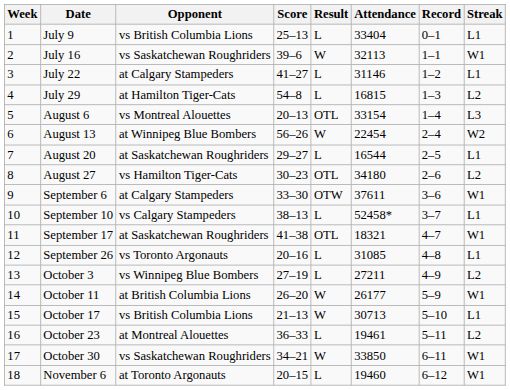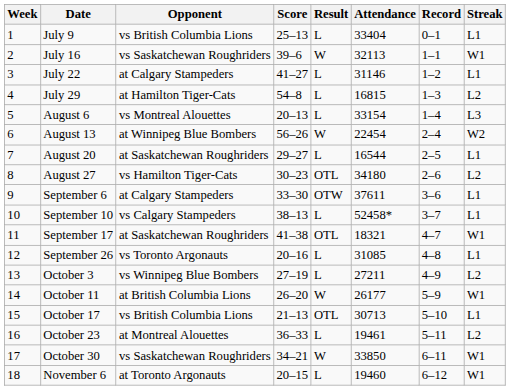August 6 | Result: OTL -> L
September 6 | Streak: W1 -> L1
October 17 | Result: W -> OTL
